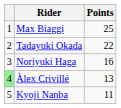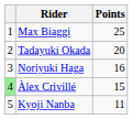Tadayuki Okada | Points: 22 -> 20
Àlex Crivillé | Points: 13 -> 15
